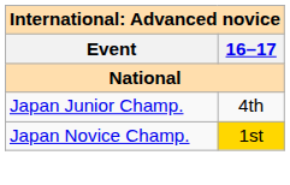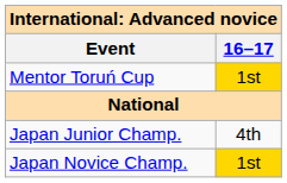+ row: Mentor Toruń Cup | 1st
